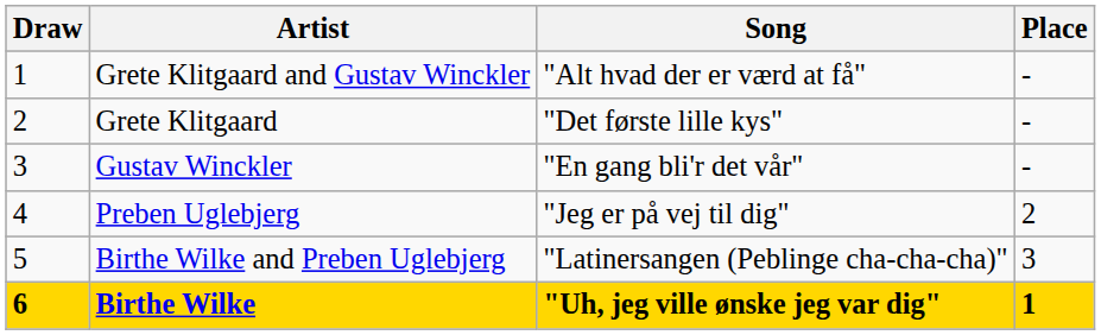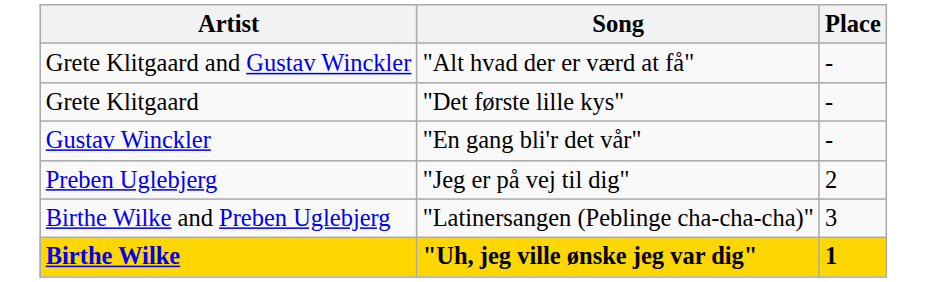- column: Draw | 1 | 2 | 3 | 4 | 5 | 6
